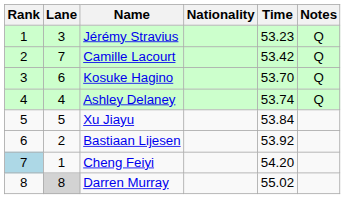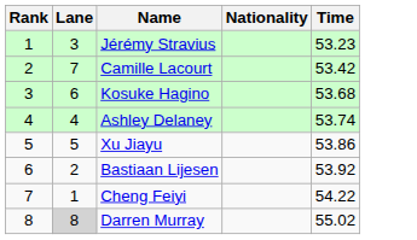- column: Notes | Q | Q | Q | Q
Kosuke Hagino | Time: 53.70 -> 53.68
Xu Jiayu | Time: 53.84 -> 53.86
Cheng Feiyi | Rank: lightblue background -> no background
Cheng Feiyi | Time: 54.20 -> 54.22
